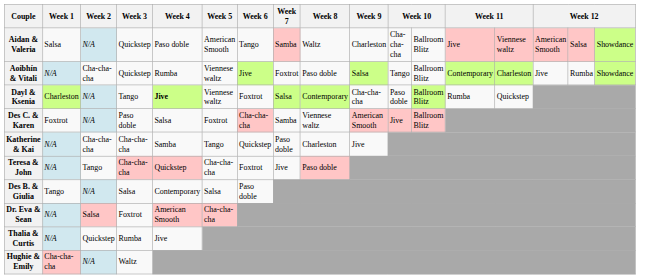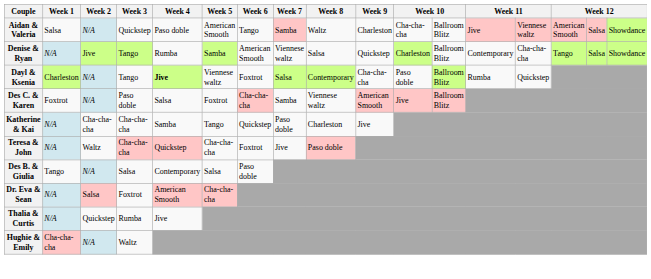- row: Aoibhín & Vitali | N/A | Cha-cha-cha | Quickstep | Rumba | Viennese waltz | Jive | Foxtrot | Paso doble | Salsa | Tango | Ballroom Blitz | Contemporary | Charleston | Jive | Rumba | Showdance
+ row: Denise & Ryan | N/A | Jive | Tango | Rumba | Samba | American Smooth | Viennese waltz | Salsa | Quickstep | Charleston | Ballroom Blitz | Contemporary | Cha-cha-cha | Tango | Salsa | Showdance
Teresa & John | Week 2: Tango -> Waltz
